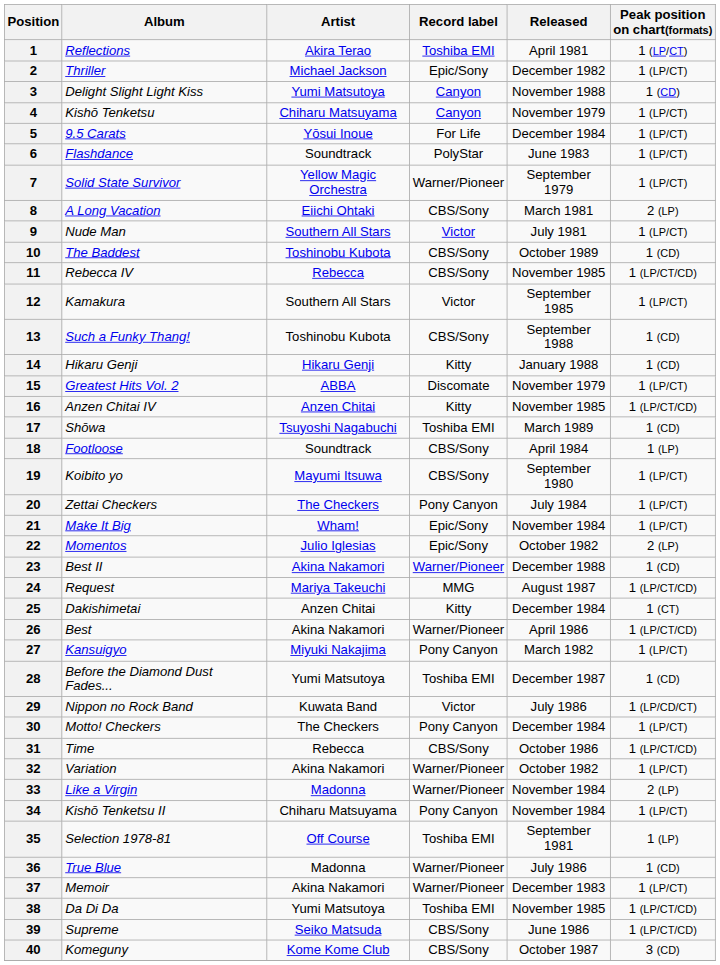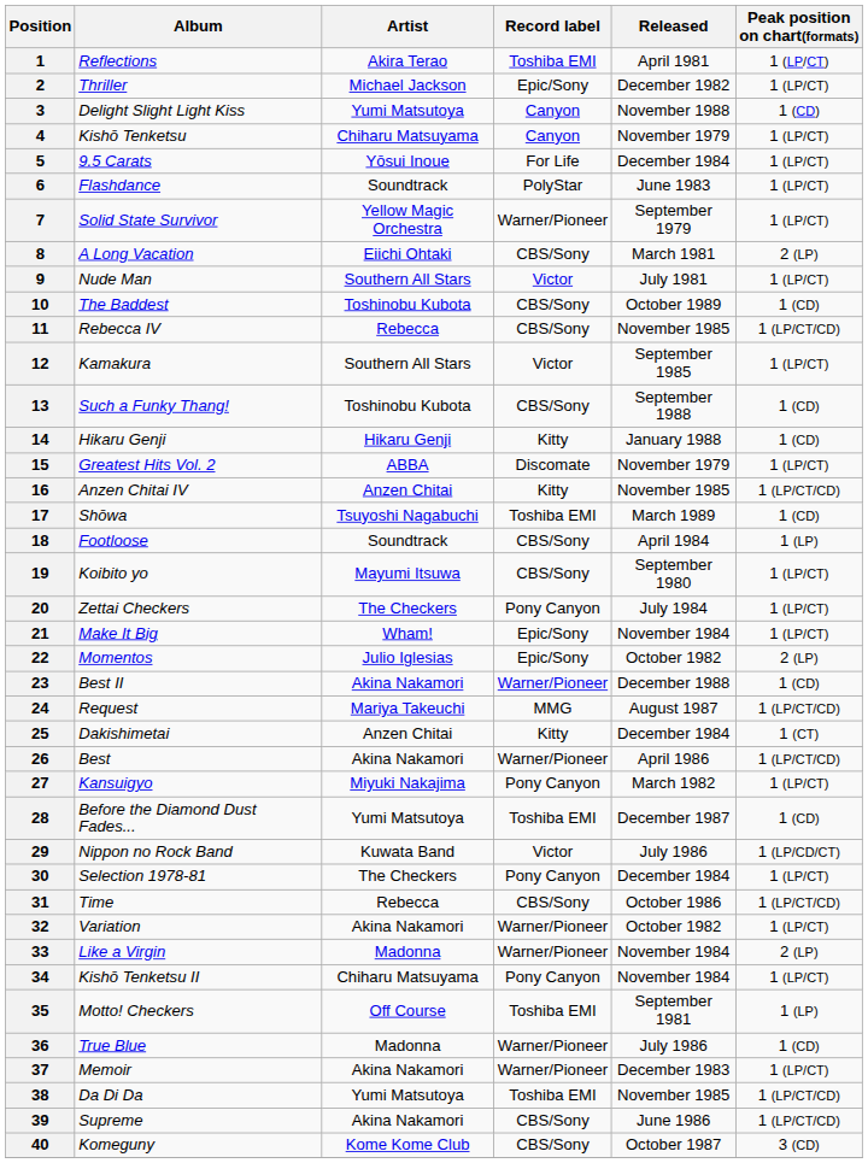30 | Album: Motto! Checkers -> Selection 1978-81
35 | Album: Selection 1978-81 -> Motto! Checkers
39 | Artist: Seiko Matsuda -> Akina Nakamori
